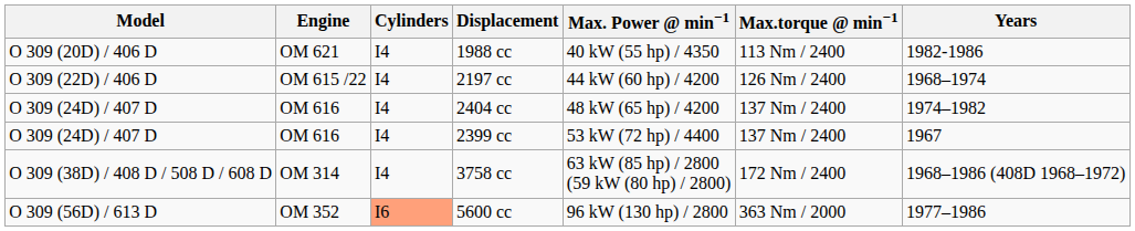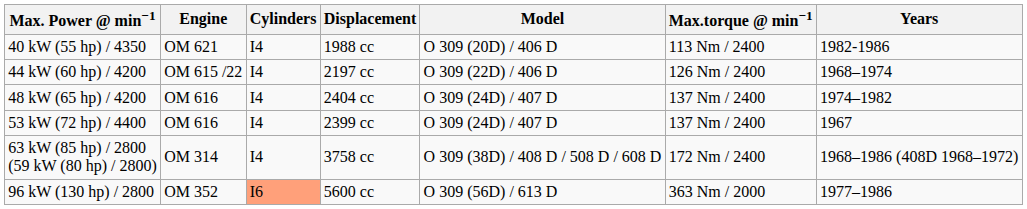columns swapped: Model <-> Max. Power @ min−1
